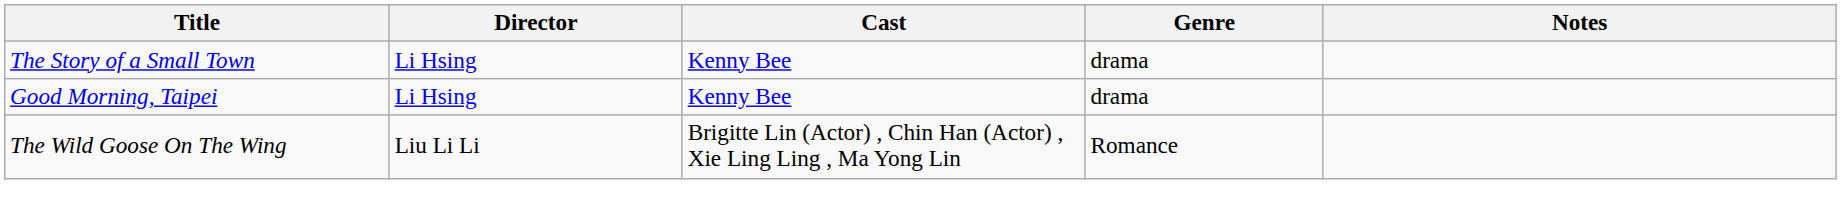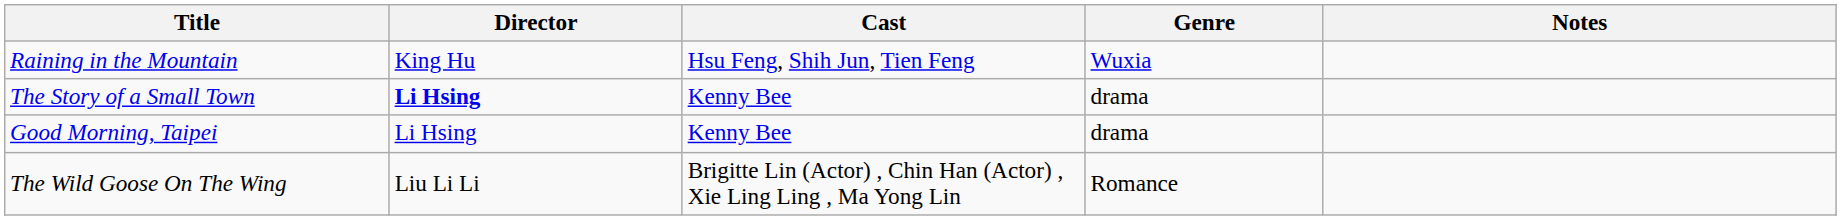+ row: Raining in the Mountain | King Hu | Hsu Feng, Shih Jun, Tien Feng | Wuxia
The Story of a Small Town | Director: normal -> bold
